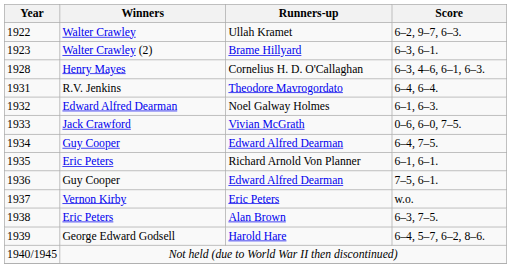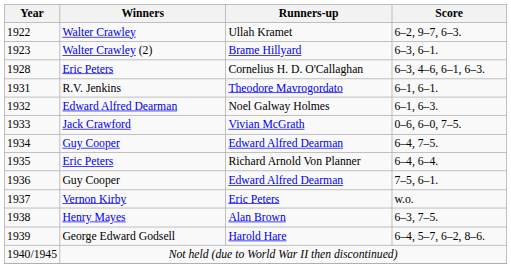Cornelius H. D. O'Callaghan | Winners: Henry Mayes -> Eric Peters
Theodore Mavrogordato | Score: 6–4, 6–4. -> 6–1, 6–1.
Richard Arnold Von Planner | Score: 6–1, 6–1. -> 6–4, 6–4.
Alan Brown | Winners: Eric Peters -> Henry Mayes
